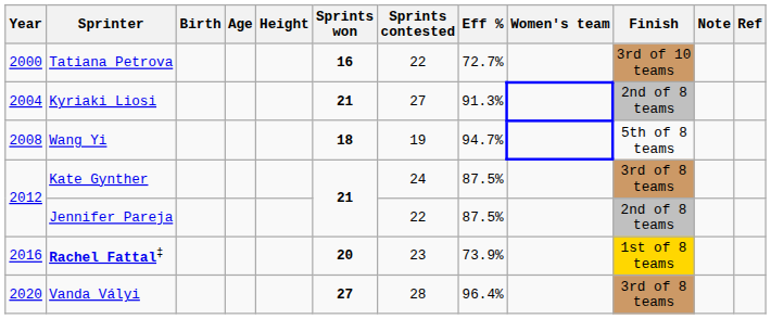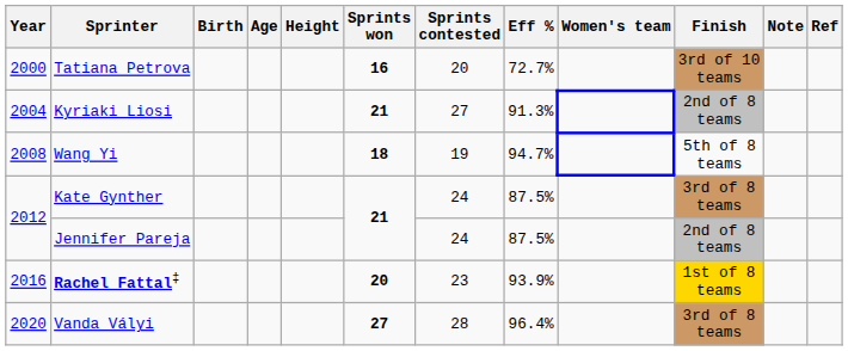Tatiana Petrova | Sprints contested: 22 -> 20
Jennifer Pareja | Sprints contested: 22 -> 24
Rachel Fattal‡ | Eff %: 73.9% -> 93.9%
